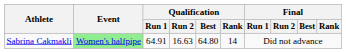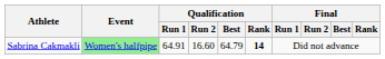Sabrina Cakmakli | Qualification / Run 2: 16.63 -> 16.60
Sabrina Cakmakli | Qualification / Best: 64.80 -> 64.79
Sabrina Cakmakli | Qualification / Rank: normal -> bold
